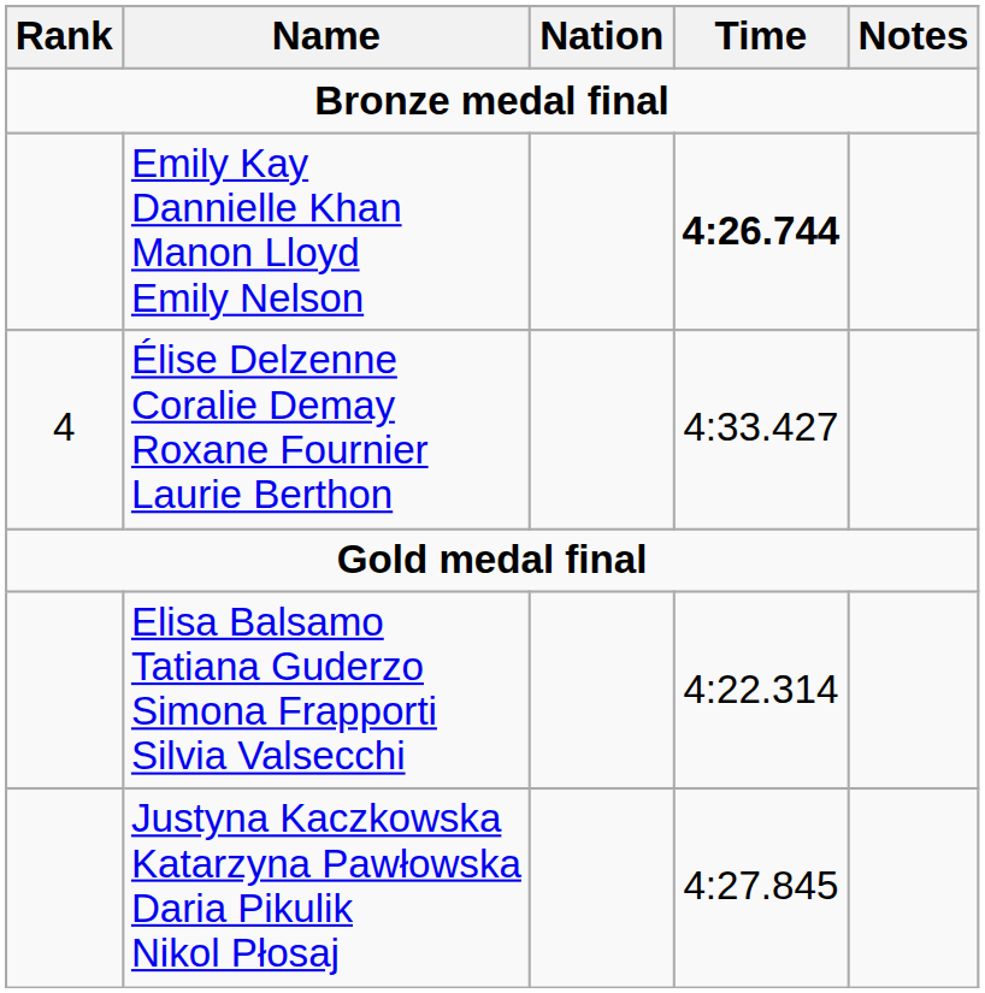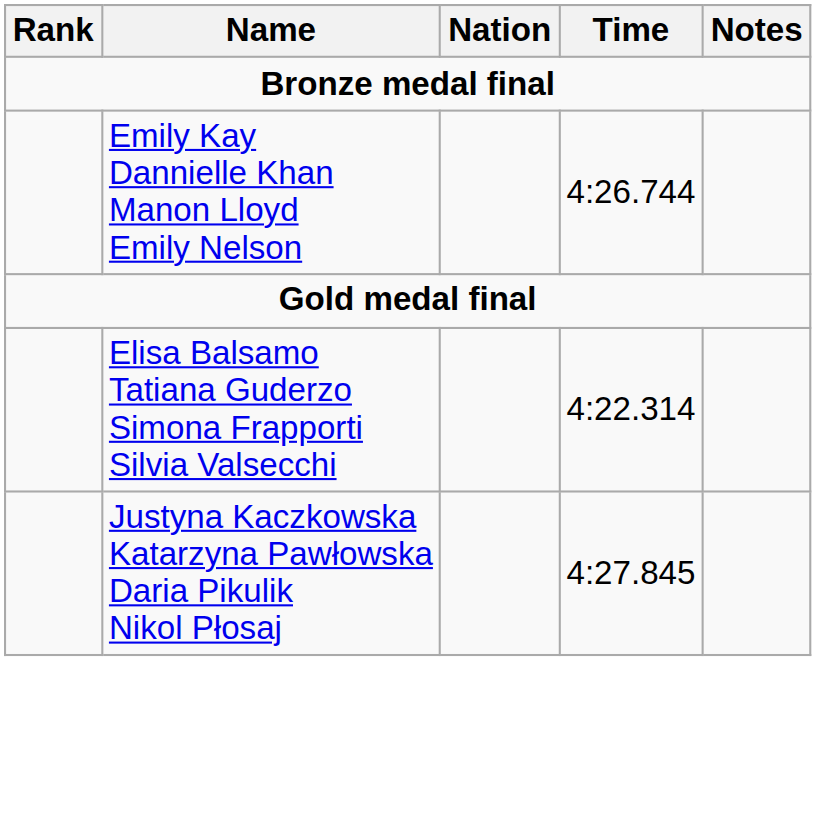Emily Kay Dannielle Khan Manon Lloyd Emily Nelson | Time: bold -> normal
- row: 4 | Élise Delzenne Coralie Demay Roxane Fournier Laurie Berthon | 4:33.427
